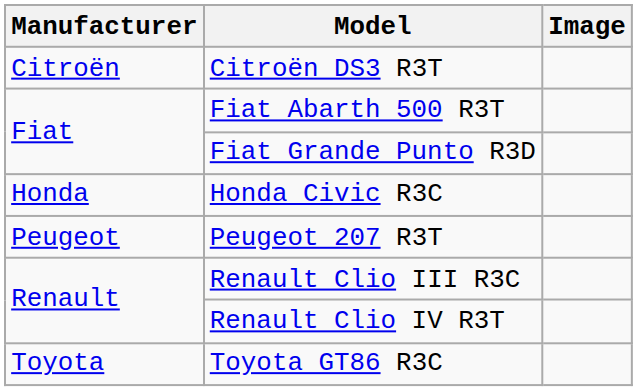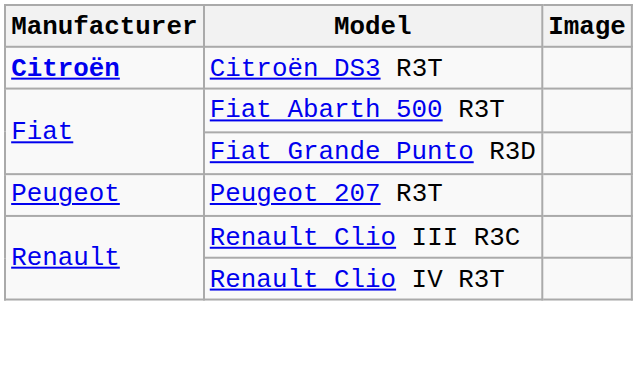Citroën DS3 R3T | Manufacturer: normal -> bold
- row: Honda | Honda Civic R3C
- row: Toyota | Toyota GT86 R3C
